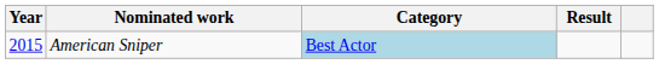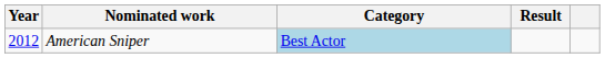American Sniper | Year: 2015 -> 2012
